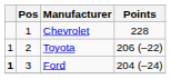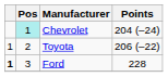Chevrolet | Pos: no background -> paleturquoise background
Chevrolet | Points: 228 -> 204 (–24)
Ford | Points: 204 (–24) -> 228
